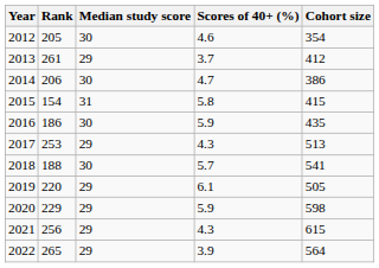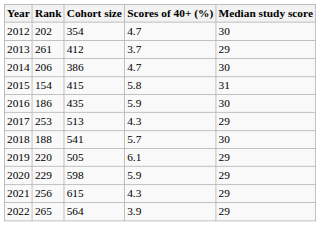columns swapped: Median study score <-> Cohort size
2012 | Rank: 205 -> 202
2012 | Scores of 40+ (%): 4.6 -> 4.7
